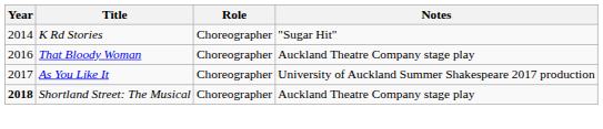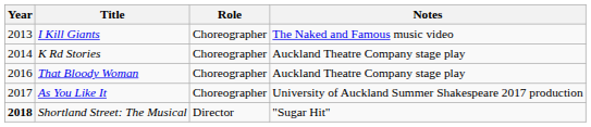+ row: 2013 | I Kill Giants | Choreographer | The Naked and Famous music video
K Rd Stories | Notes: "Sugar Hit" -> Auckland Theatre Company stage play
Shortland Street: The Musical | Role: Choreographer -> Director
Shortland Street: The Musical | Notes: Auckland Theatre Company stage play -> "Sugar Hit"
